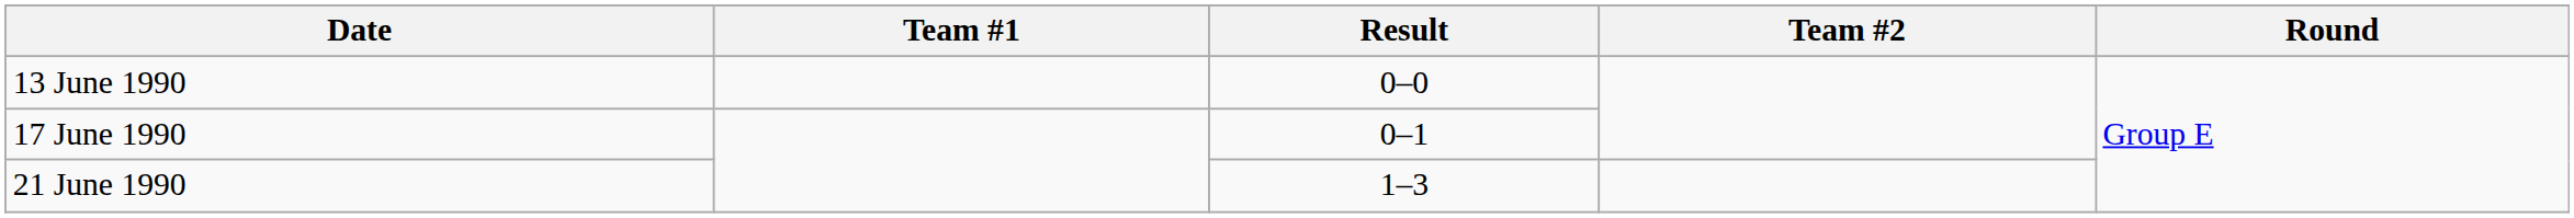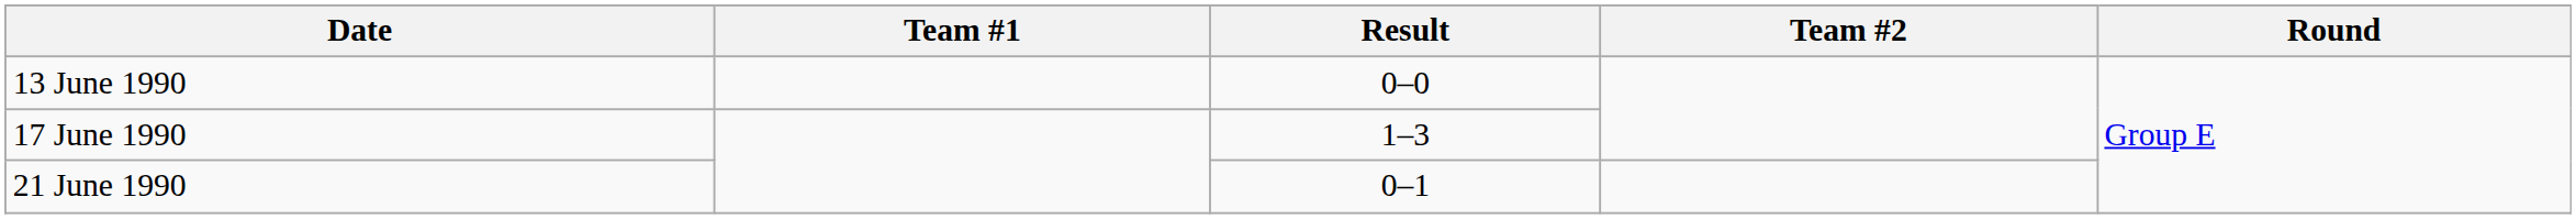17 June 1990 | Result: 0–1 -> 1–3
21 June 1990 | Result: 1–3 -> 0–1
